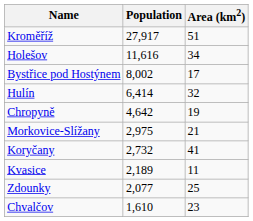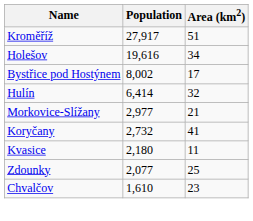Holešov | Population: 11,616 -> 19,616
- row: Chropyně | 4,642 | 19
Morkovice-Slížany | Population: 2,975 -> 2,977
Kvasice | Population: 2,189 -> 2,180
